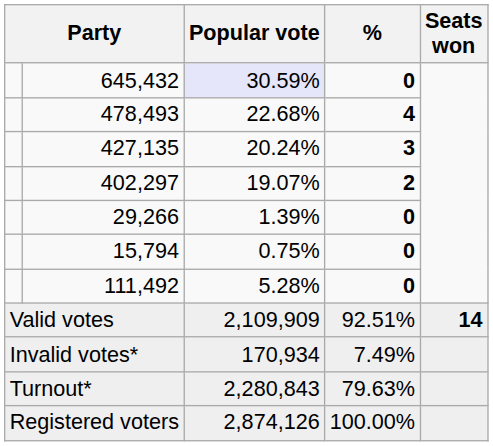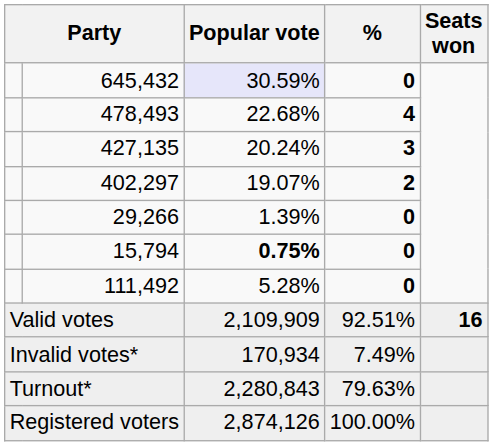15,794 | Popular vote: normal -> bold
Valid votes | Seats won: 14 -> 16
